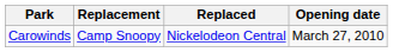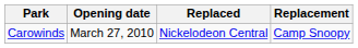columns swapped: Opening date <-> Replacement
